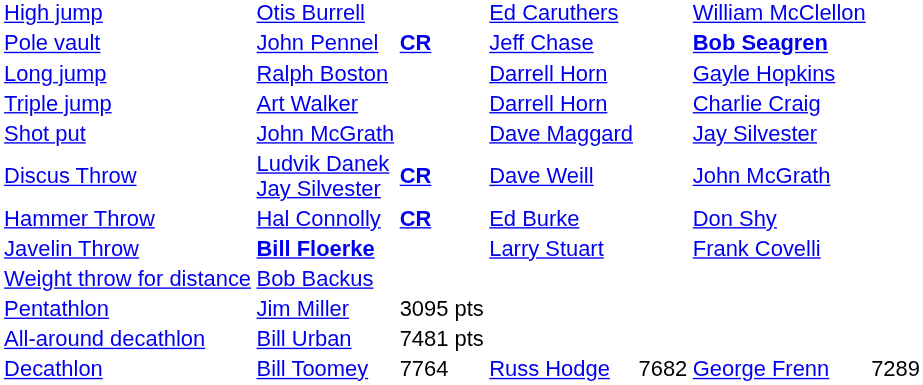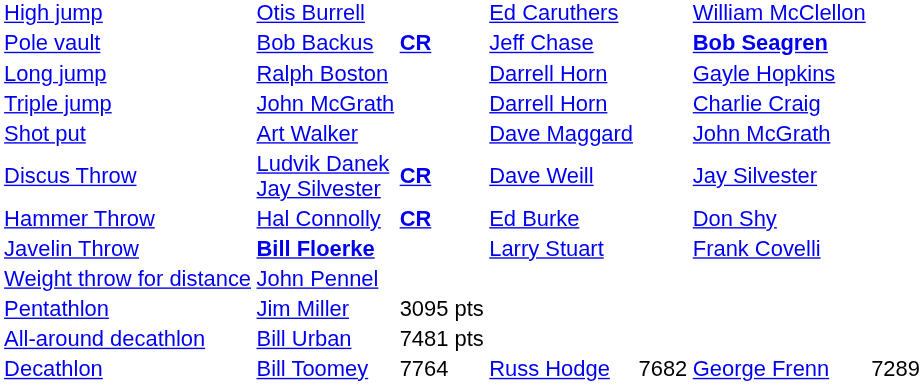Pole vault | column 2: John Pennel -> Bob Backus
Triple jump | column 2: Art Walker -> John McGrath
Shot put | column 2: John McGrath -> Art Walker
Shot put | column 6: Jay Silvester -> John McGrath
Discus Throw | column 6: John McGrath -> Jay Silvester
Weight throw for distance | column 2: Bob Backus -> John Pennel
